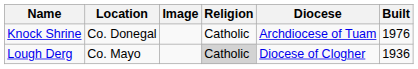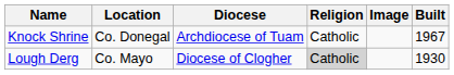columns swapped: Image <-> Diocese
Knock Shrine | Built: 1976 -> 1967
Lough Derg | Built: 1936 -> 1930
